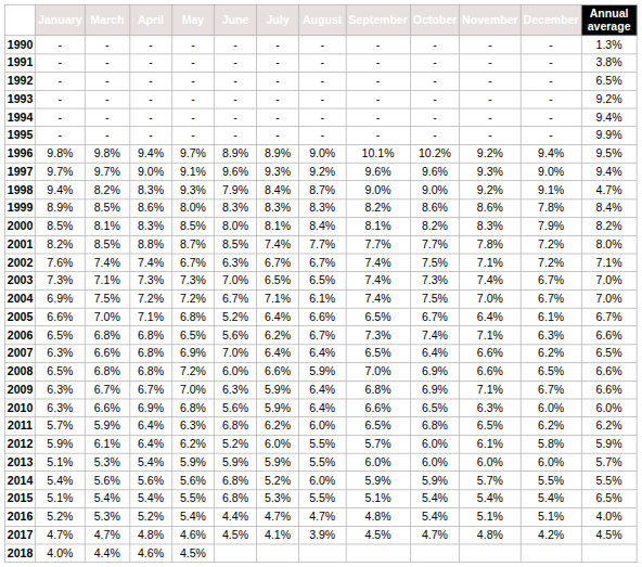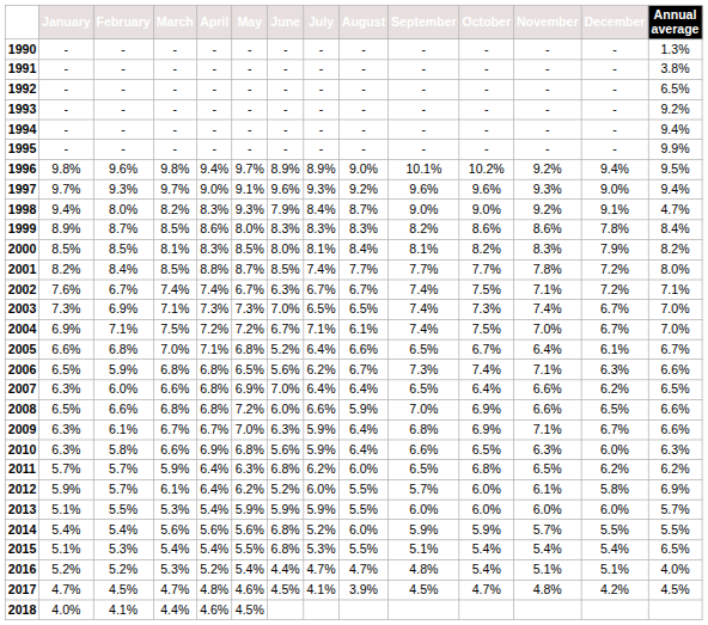+ column: February | - | - | - | - | - | - | 9.6% | 9.3% | 8.0% | 8.7% | 8.5% | 8.4% | 6.7% | 6.9% | 7.1% | 6.8% | 5.9% | 6.0% | 6.6% | 6.1% | 5.8% | 5.7% | 5.7% | 5.5% | 5.4% | 5.3% | 5.2% | 4.5% | 4.1%
2010 | Annual average: 6.0% -> 6.3%
2012 | Annual average: 5.9% -> 6.9%
